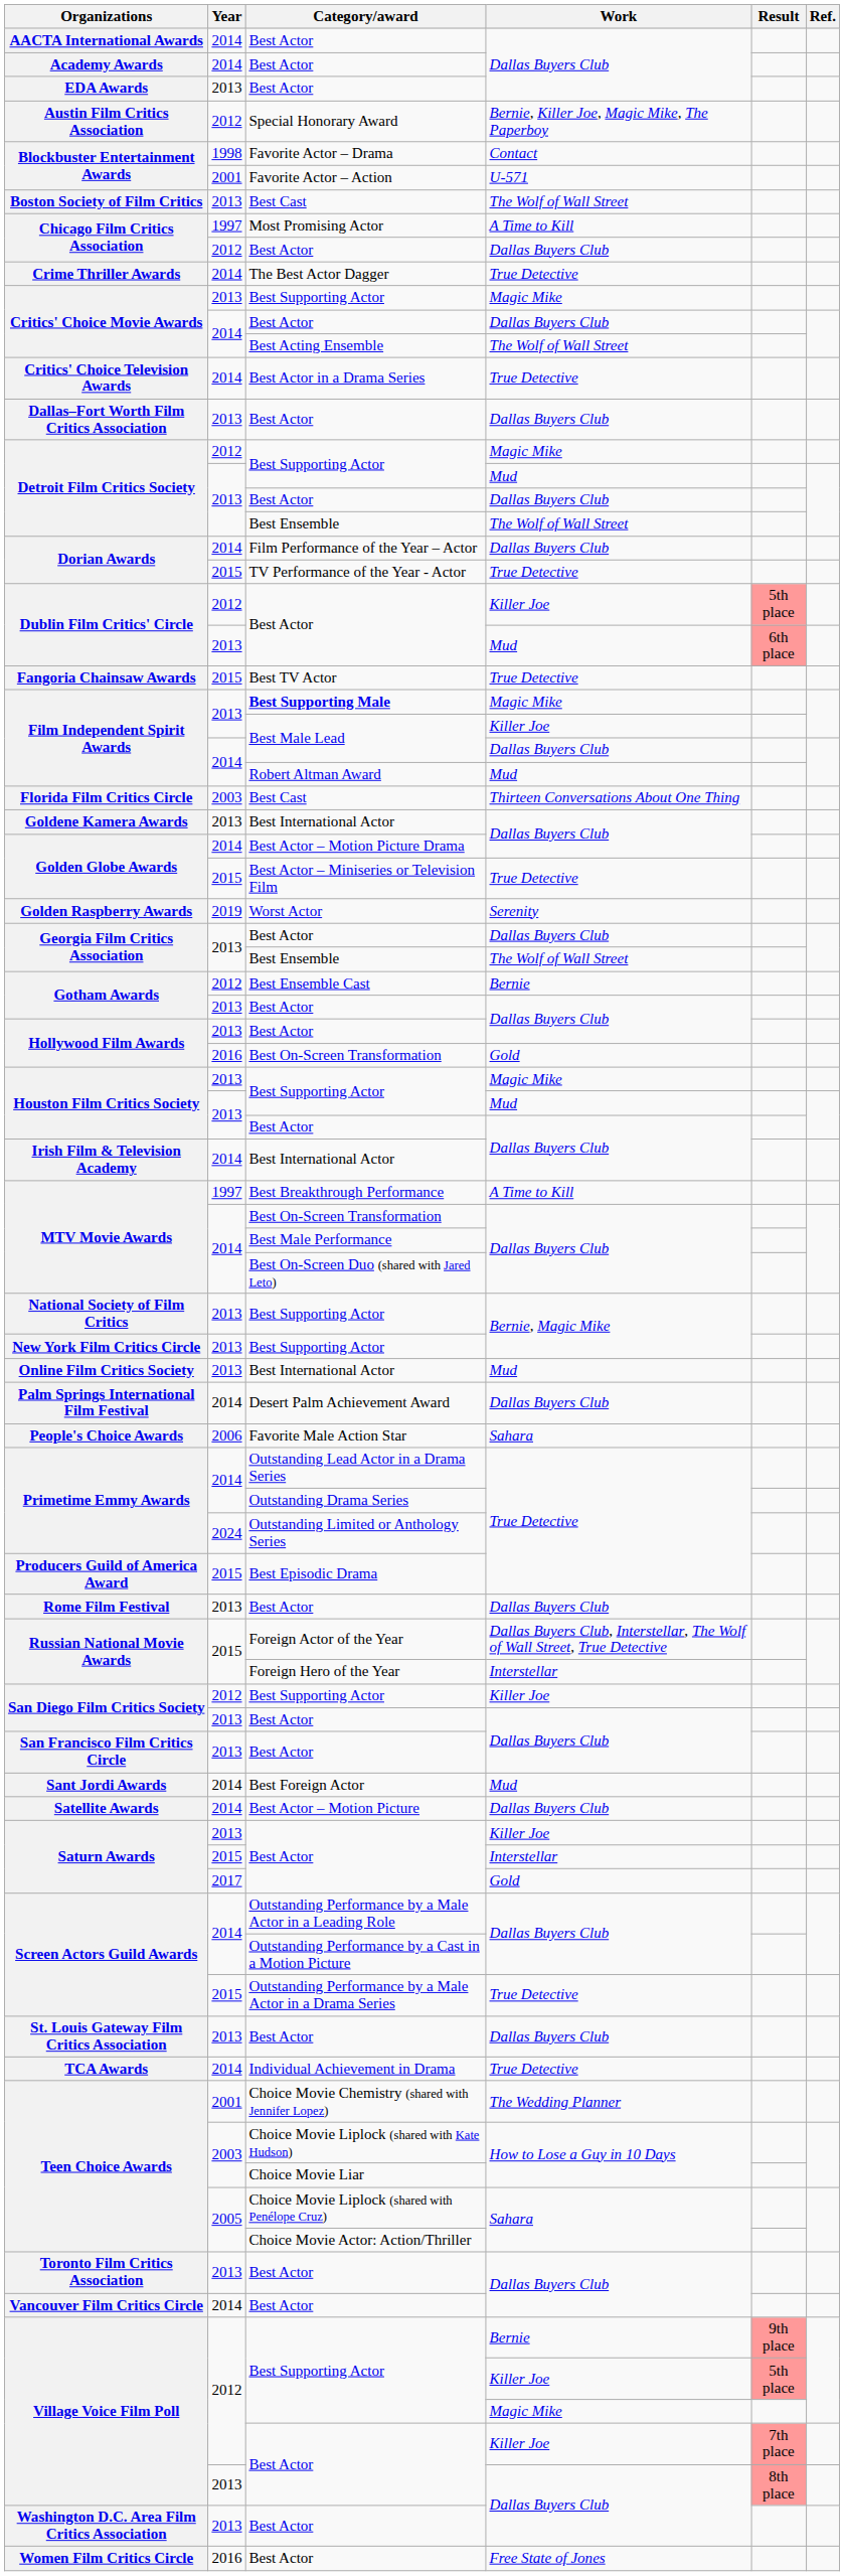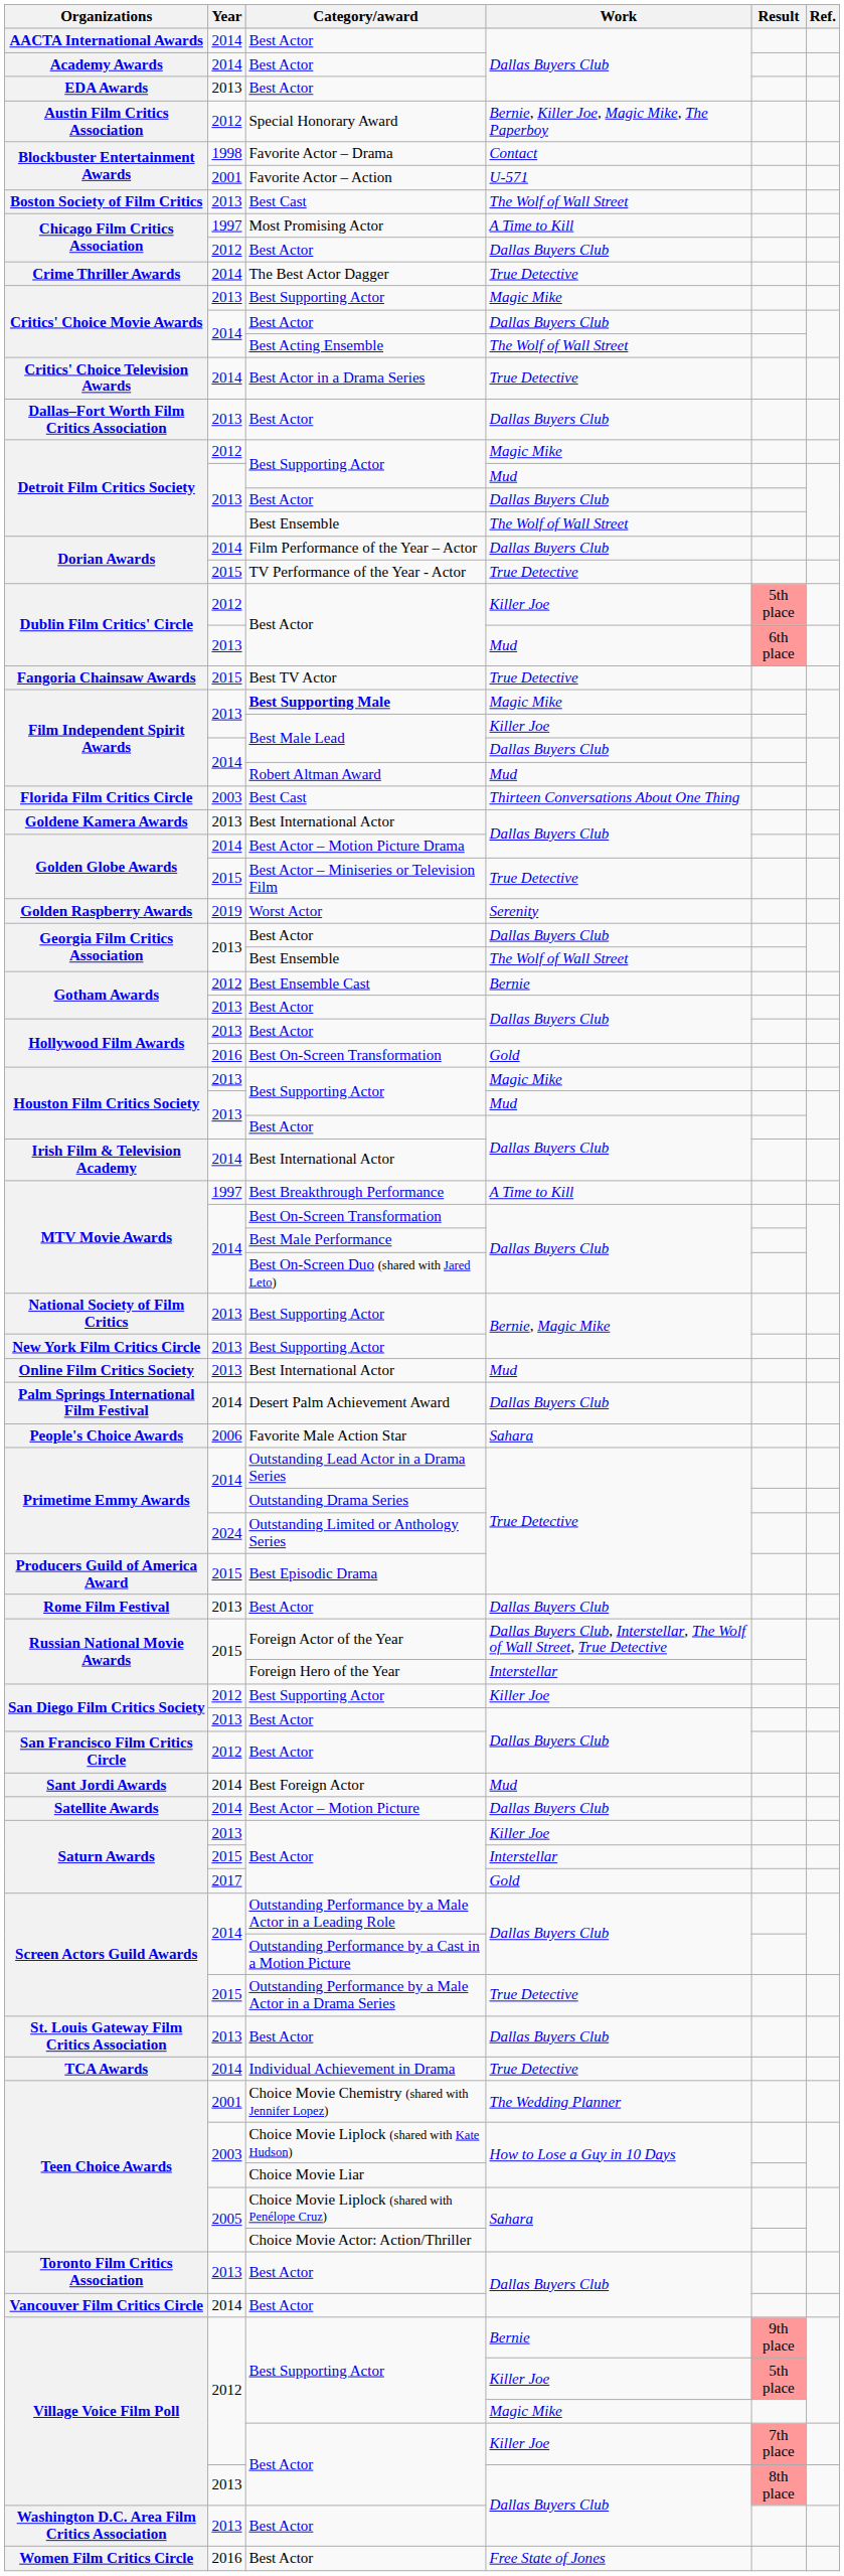San Francisco Film Critics Circle | Year: 2013 -> 2012
